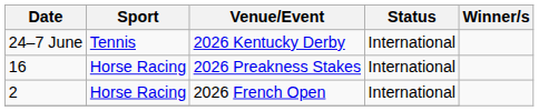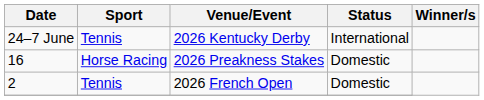2026 Preakness Stakes | Status: International -> Domestic
2026 French Open | Sport: Horse Racing -> Tennis
2026 French Open | Status: International -> Domestic
